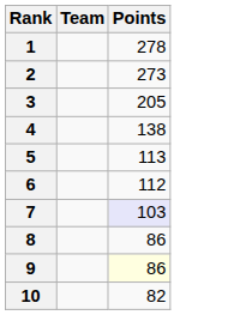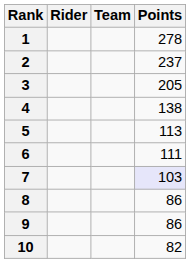+ column: Rider
2 | Points: 273 -> 237
6 | Points: 112 -> 111
9 | Points: lightyellow background -> no background
